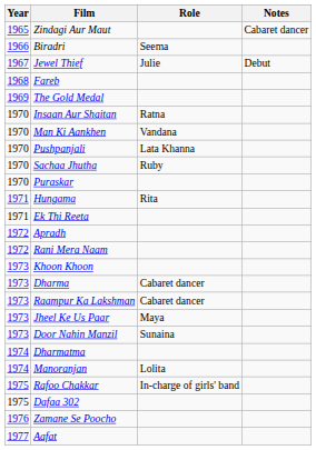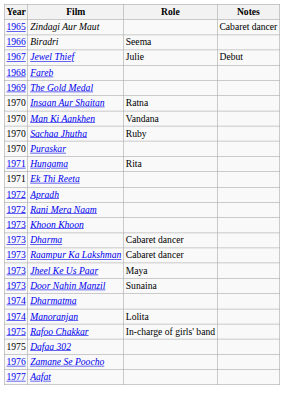- row: 1970 | Pushpanjali | Lata Khanna
